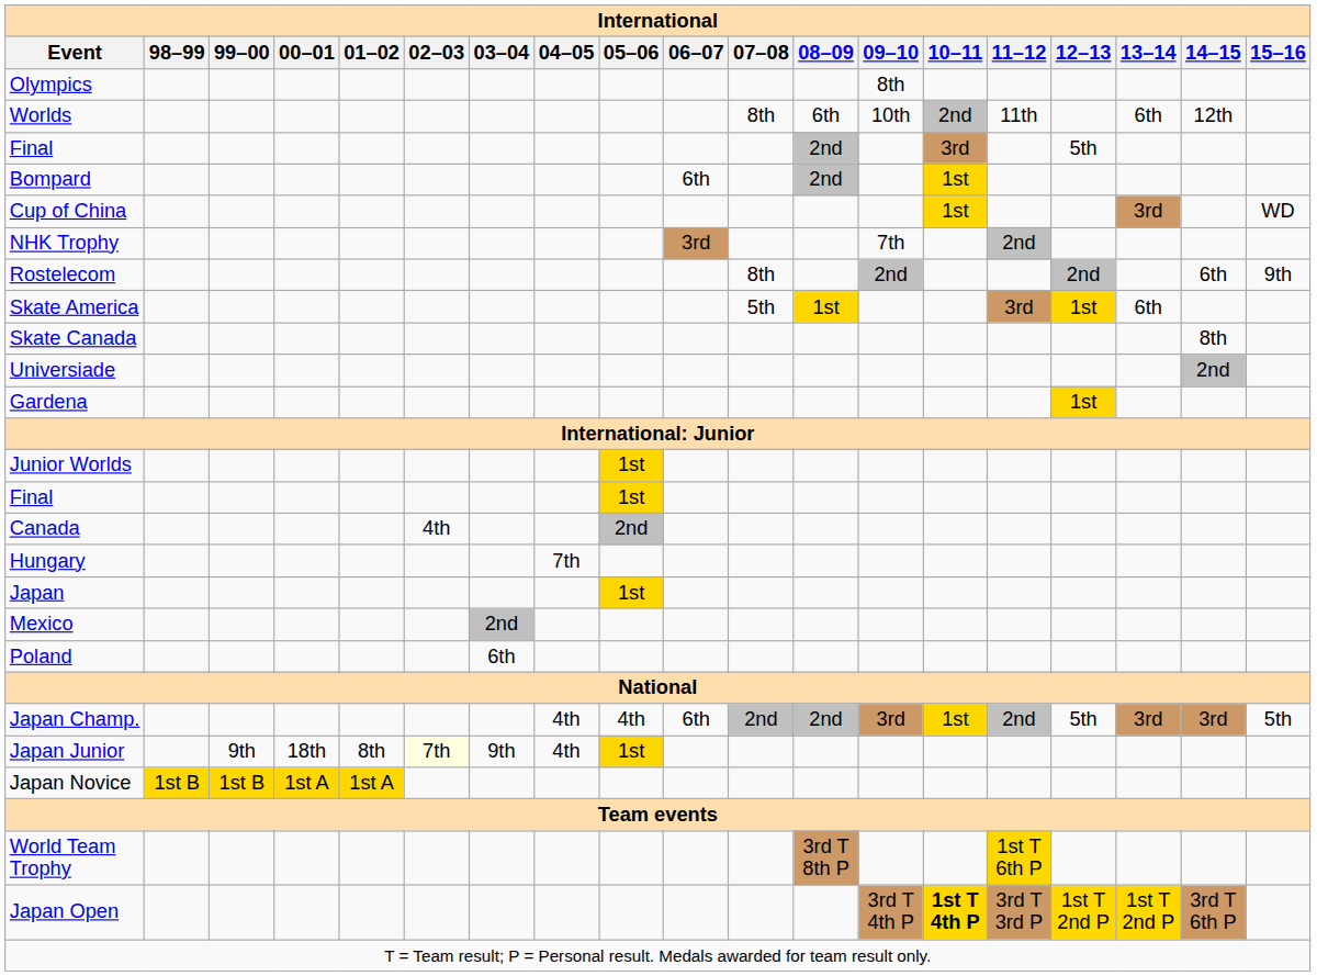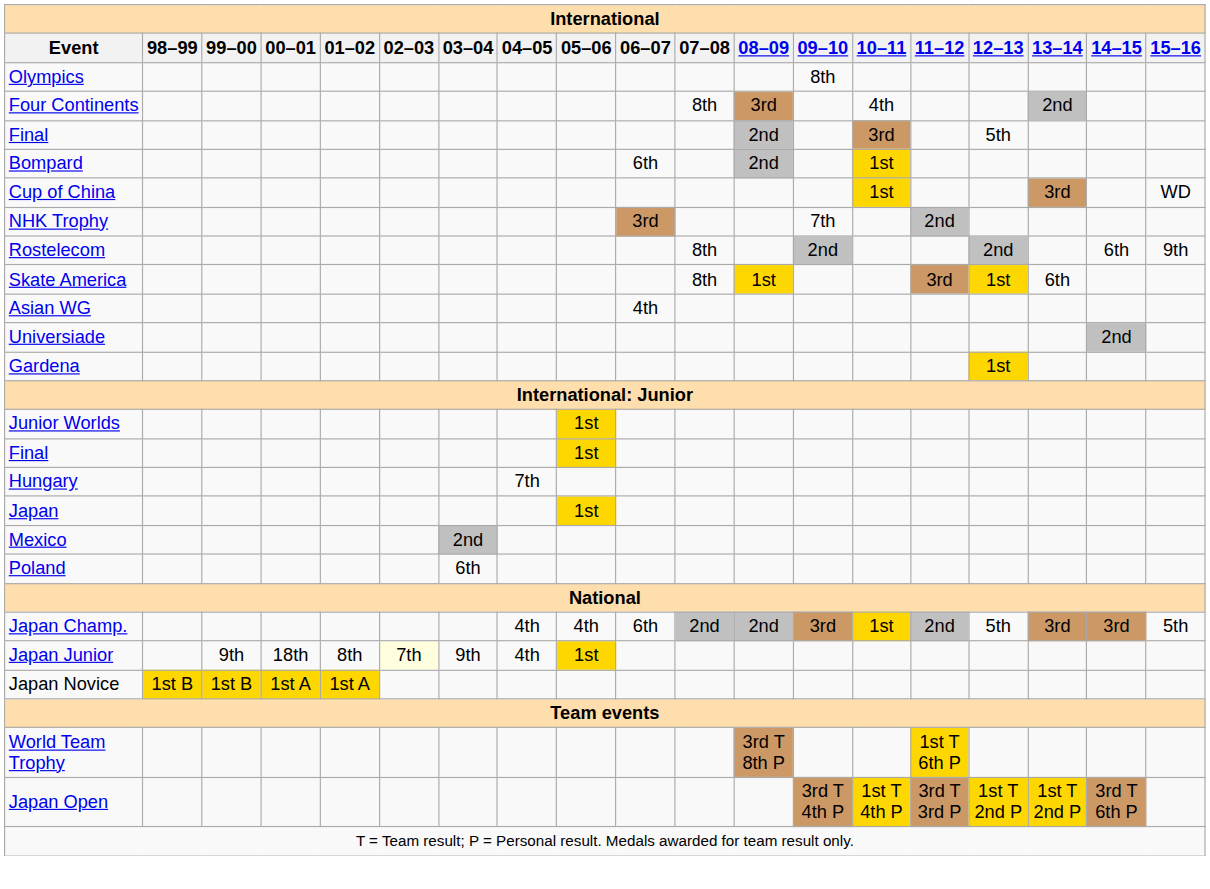- row: Worlds | 8th | 6th | 10th | 2nd | 11th | 6th | 12th
+ row: Four Continents | 8th | 3rd | 4th | 2nd
Skate America | 07–08: 5th -> 8th
- row: Skate Canada | 8th
+ row: Asian WG | 4th
- row: Canada | 4th | 2nd
Japan Open | 10–11: bold -> normal
